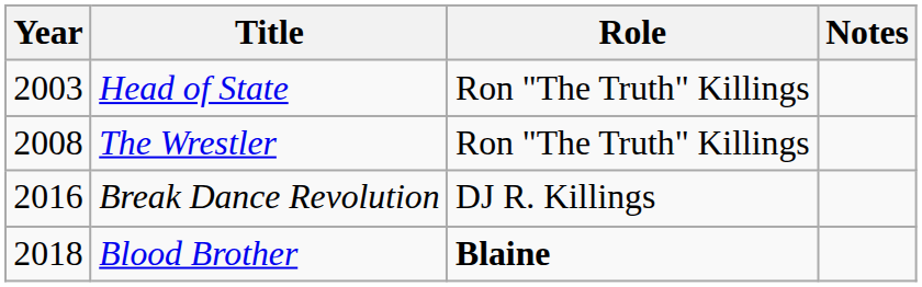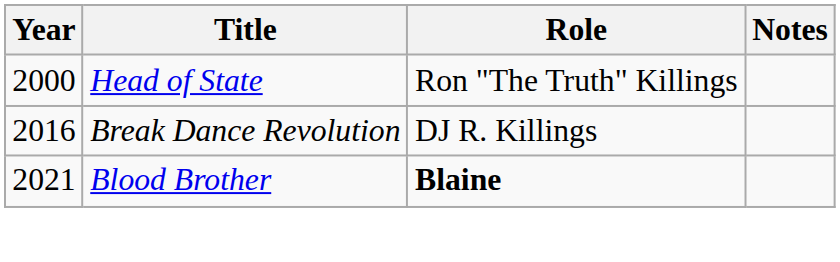Head of State | Year: 2003 -> 2000
- row: 2008 | The Wrestler | Ron "The Truth" Killings
Blood Brother | Year: 2018 -> 2021
